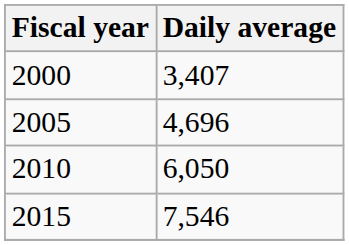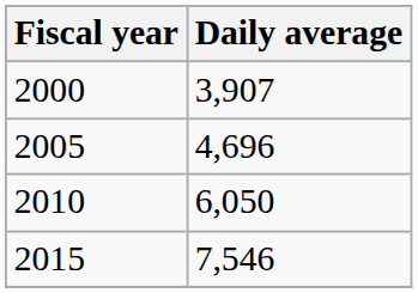2000 | Daily average: 3,407 -> 3,907
